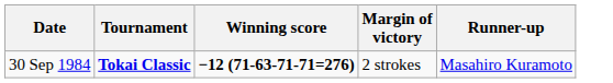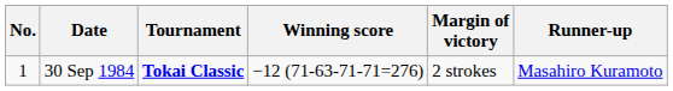+ column: No. | 1
30 Sep 1984 | Winning score: bold -> normal
